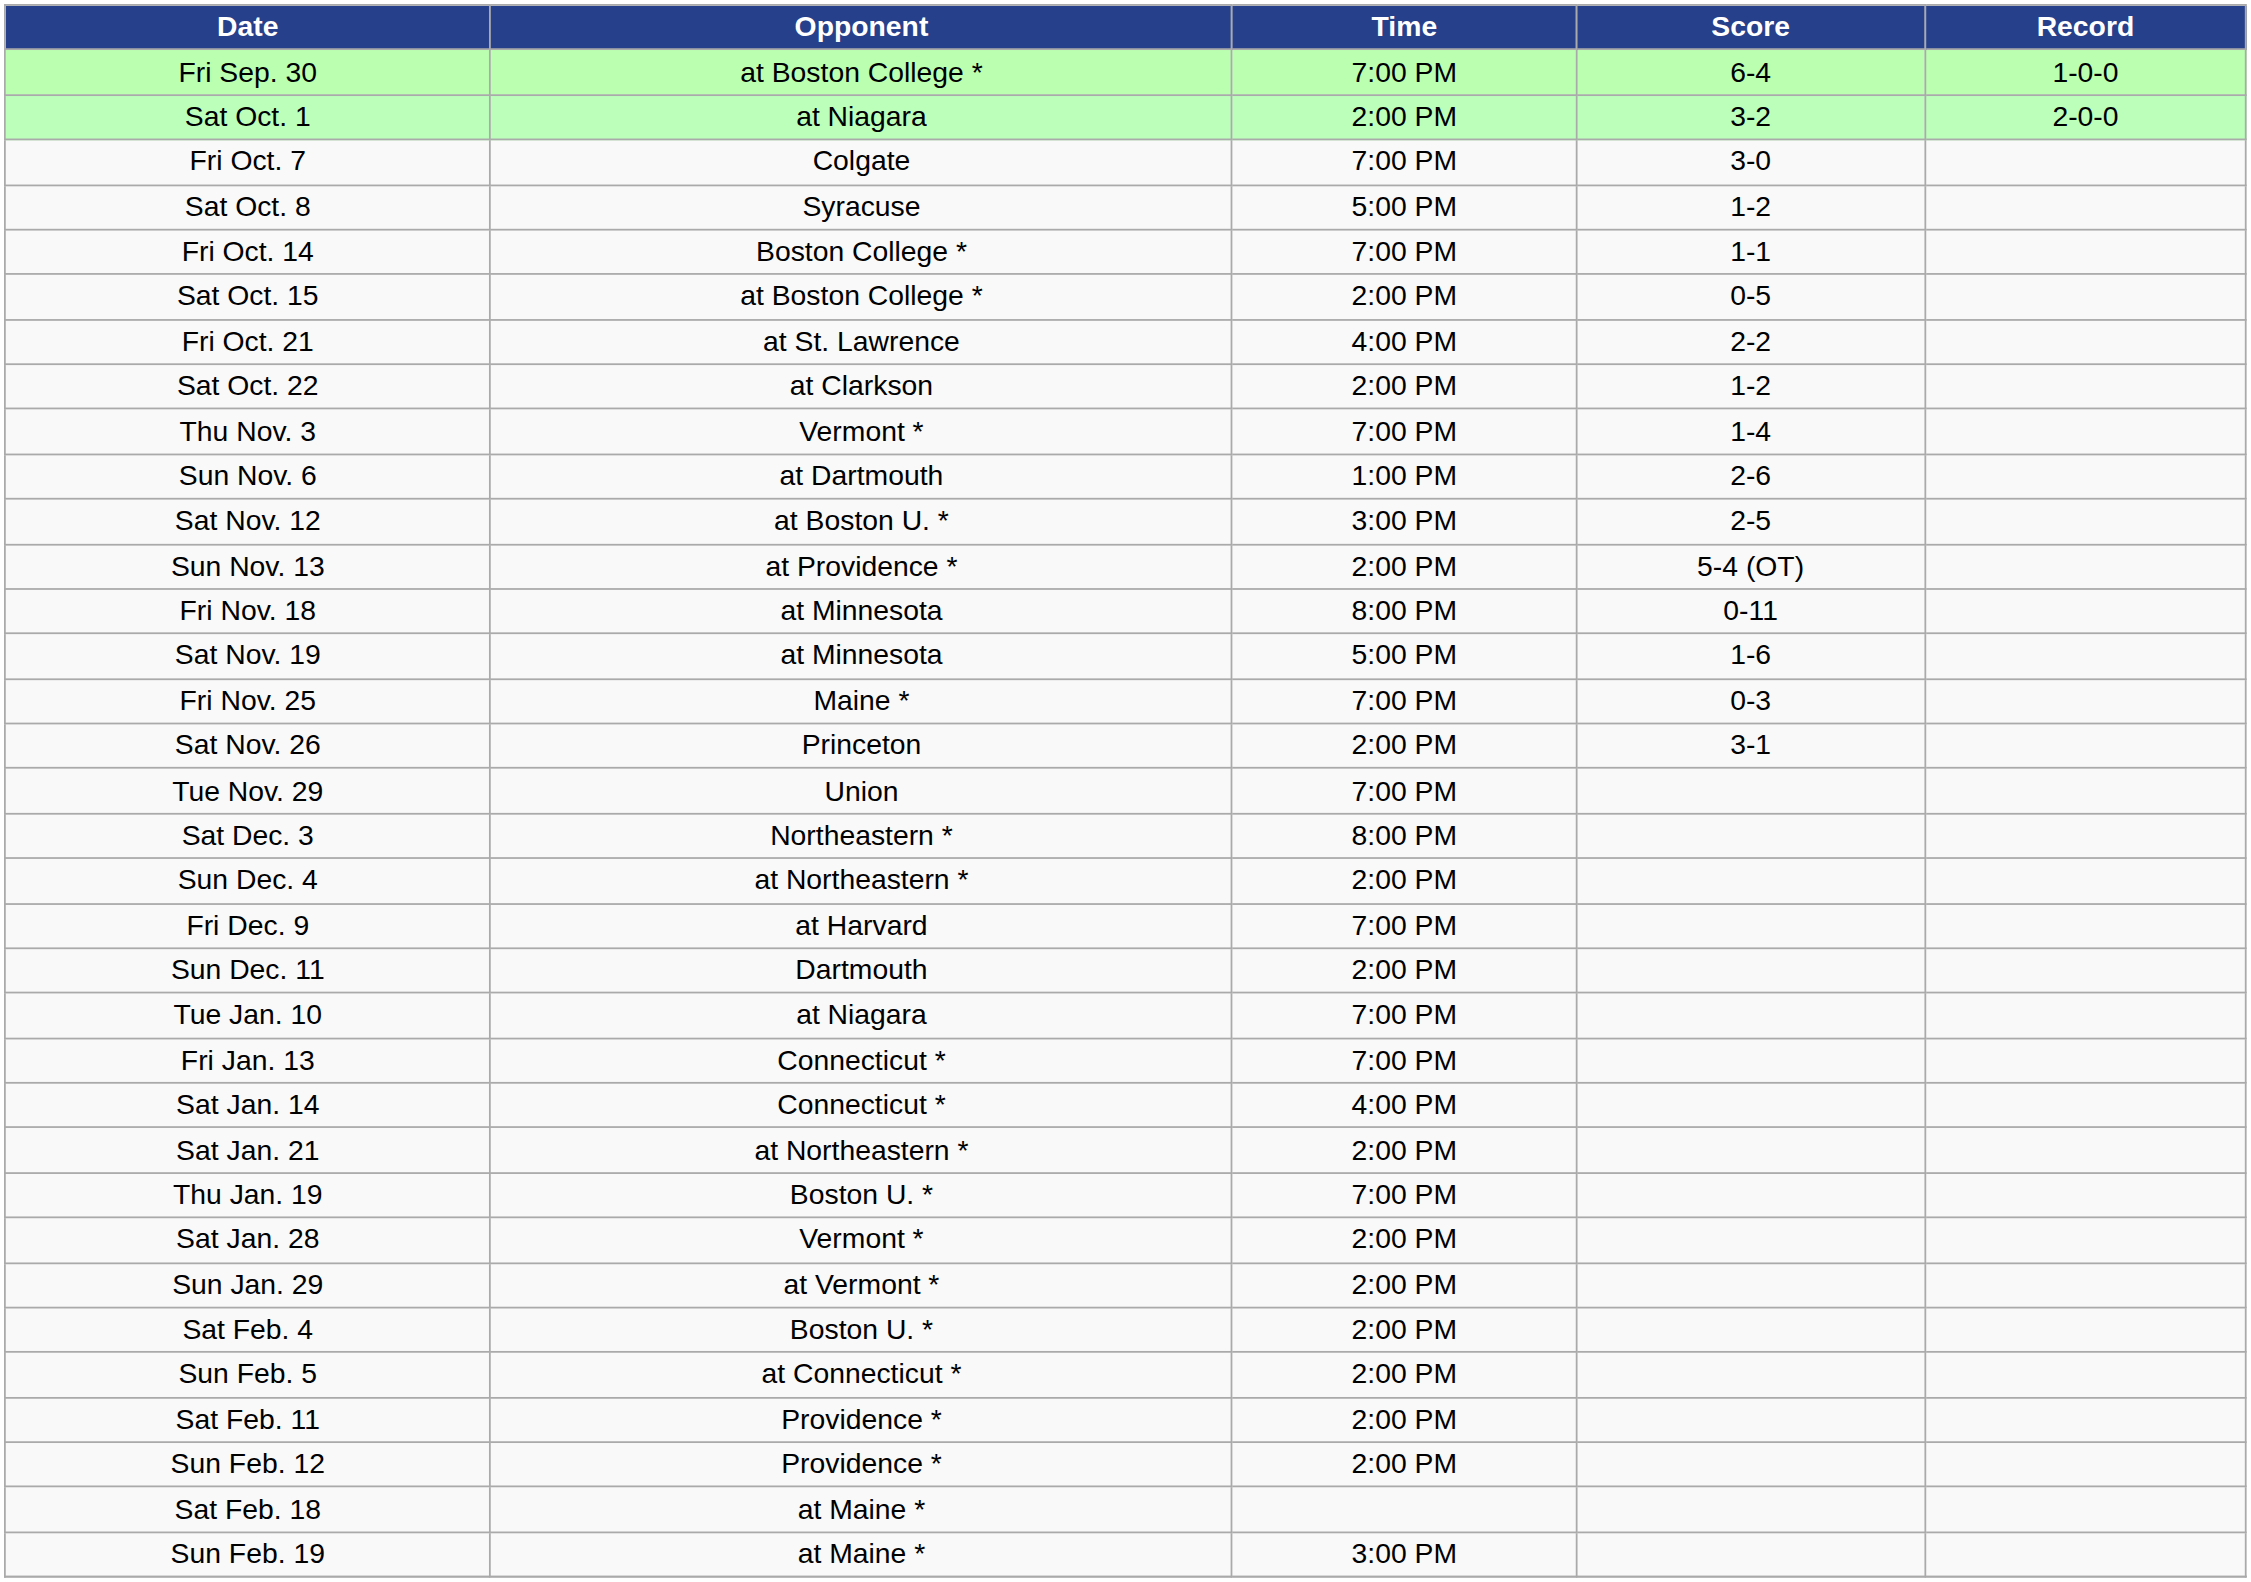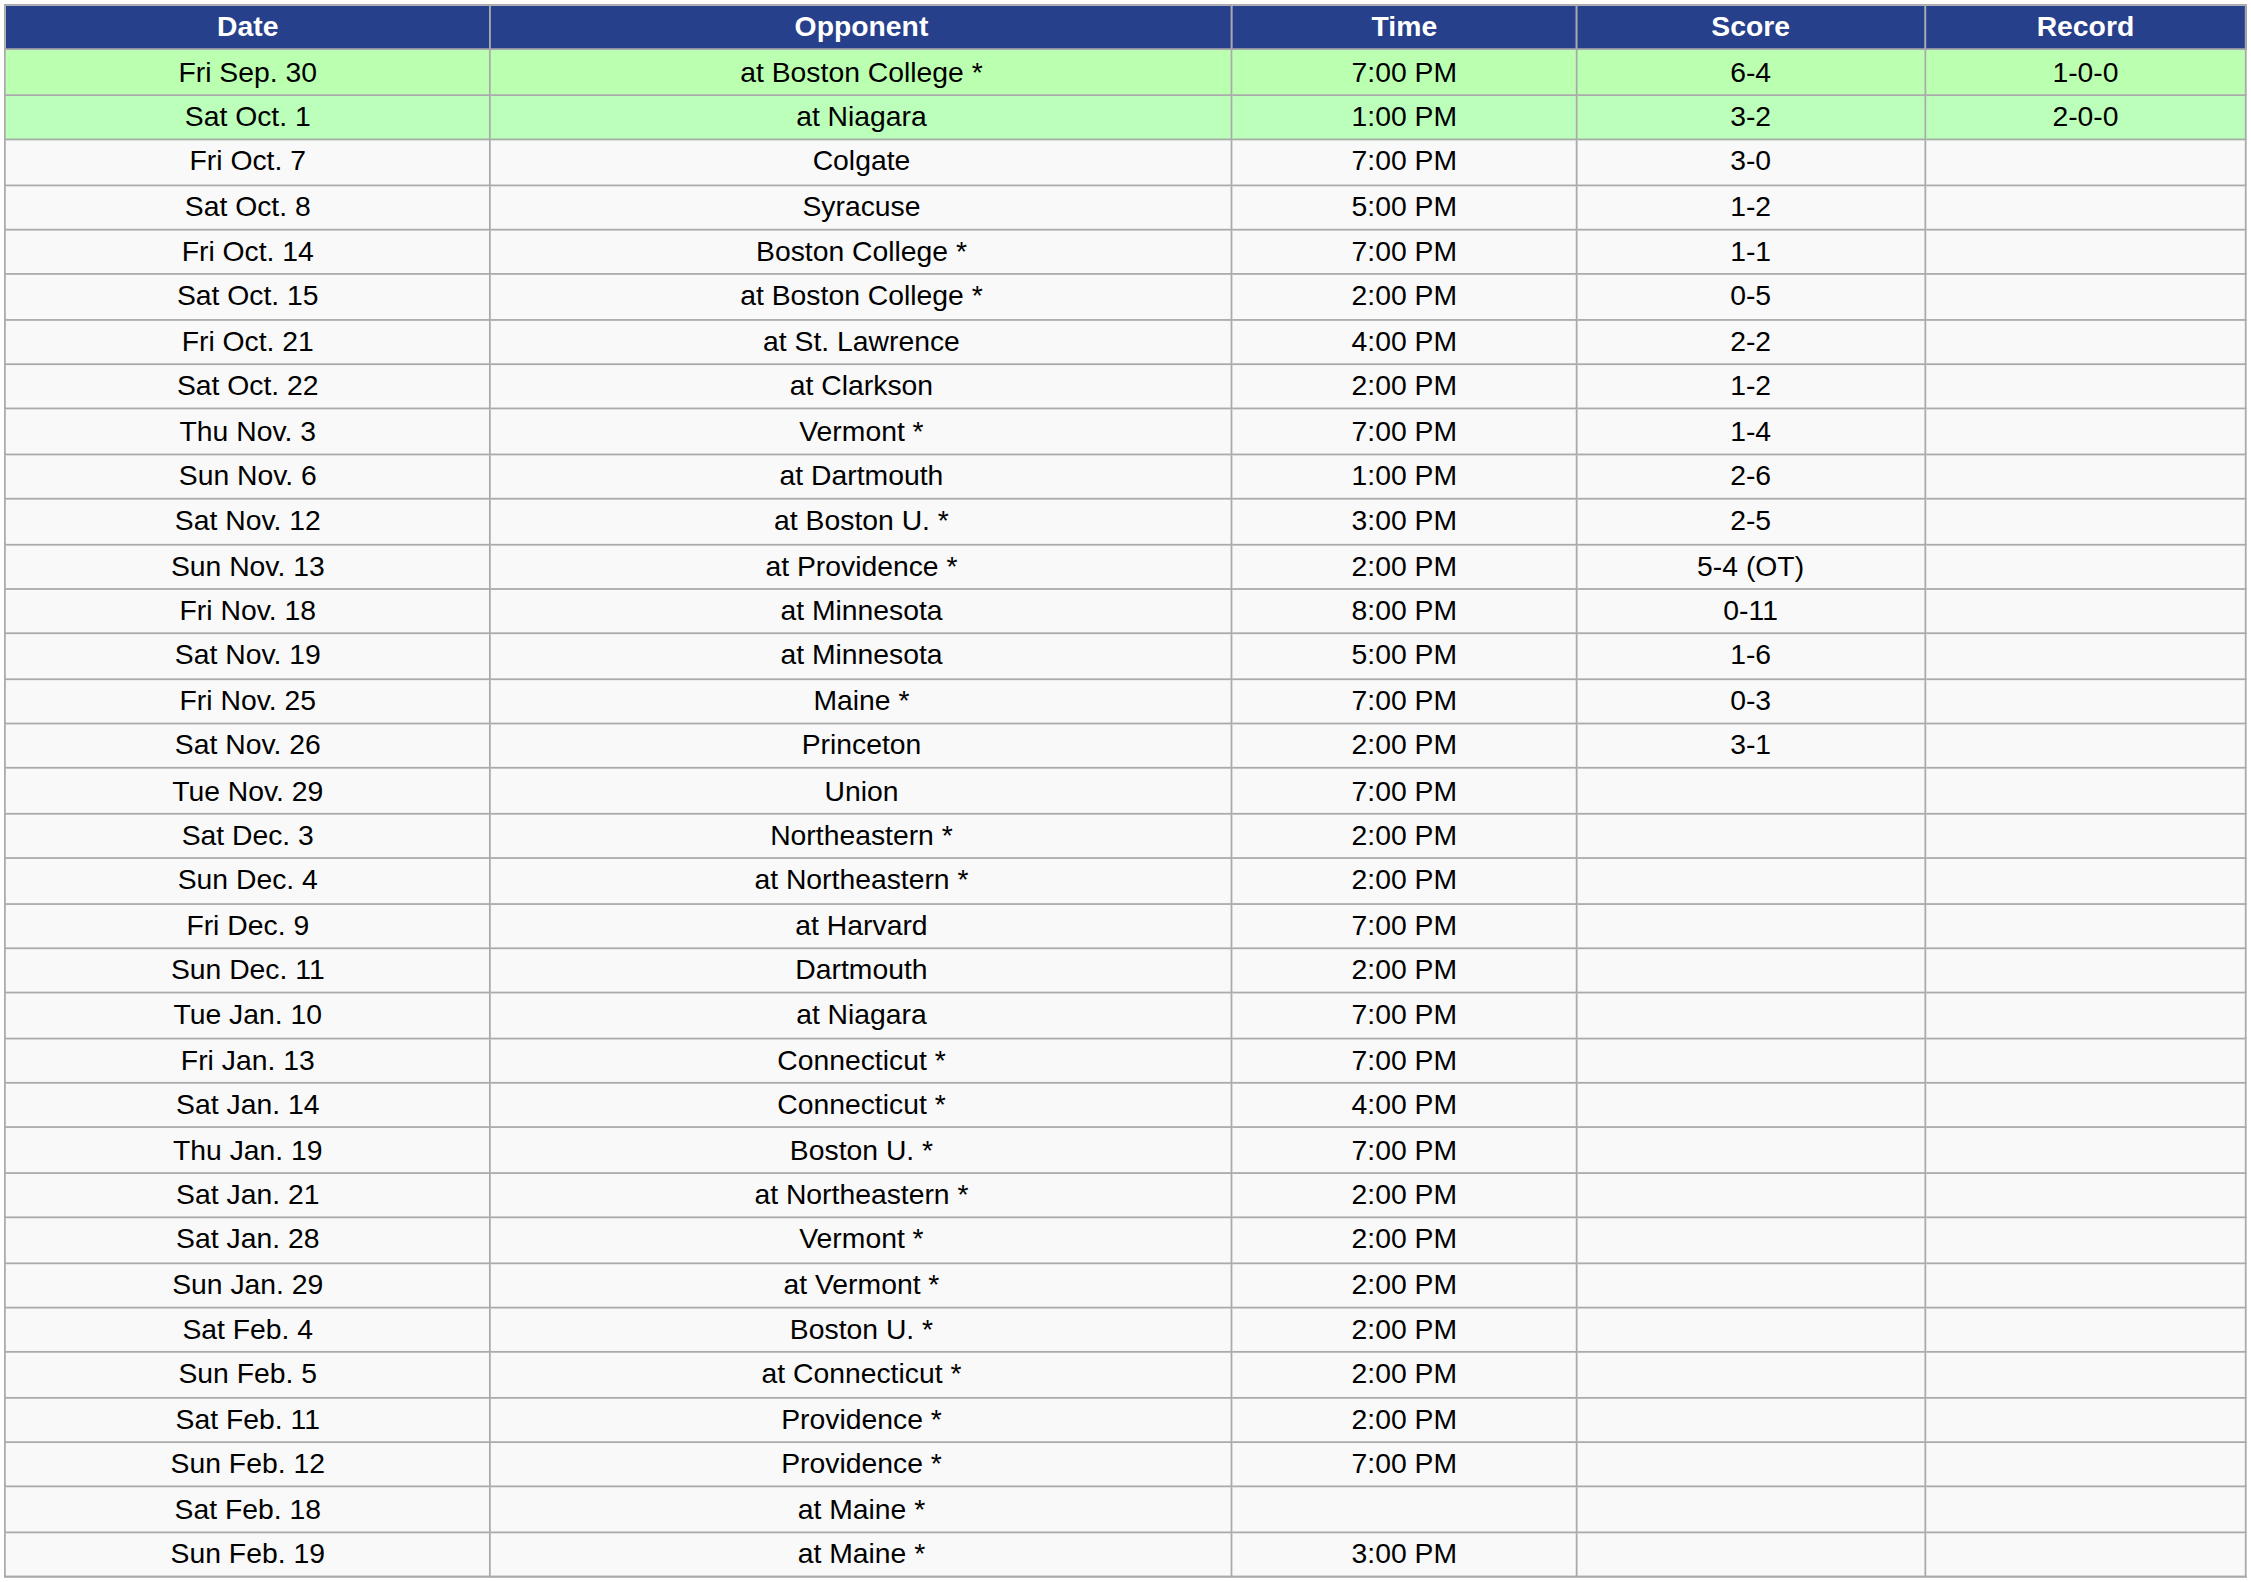Sat Oct. 1 | Time: 2:00 PM -> 1:00 PM
Sat Dec. 3 | Time: 8:00 PM -> 2:00 PM
rows swapped: Thu Jan. 19 <-> Sat Jan. 21
Sun Feb. 12 | Time: 2:00 PM -> 7:00 PM
